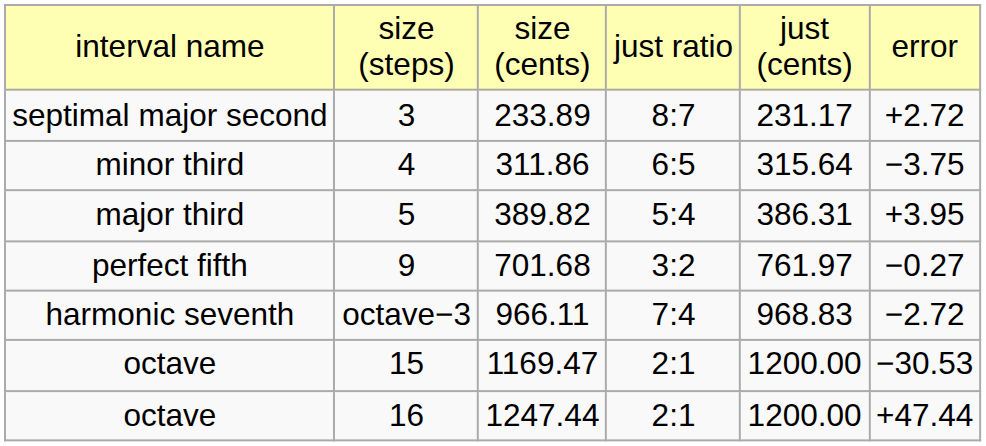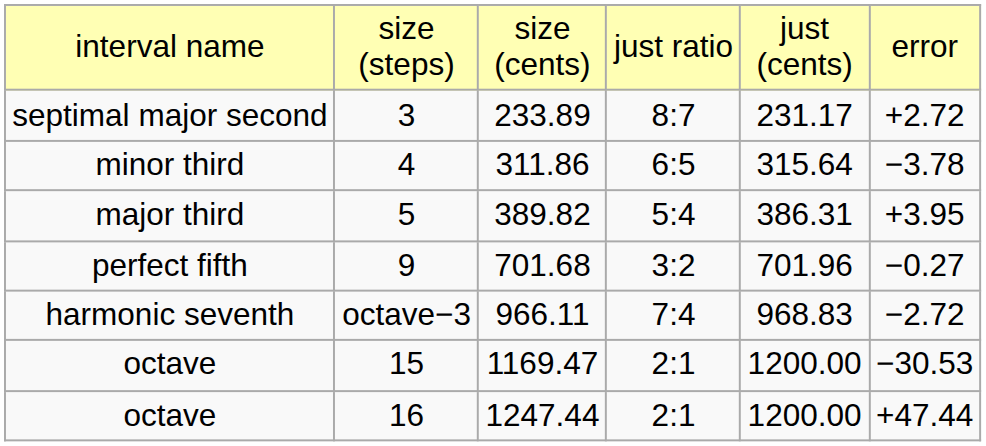4 | column 6: −3.75 -> −3.78
9 | column 5: 761.97 -> 701.96
